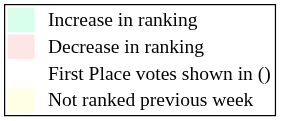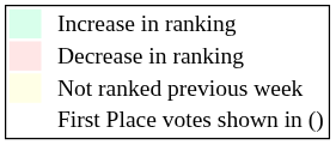rows swapped: Not ranked previous week <-> First Place votes shown in ()
